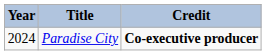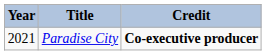Paradise City | Year: 2024 -> 2021
